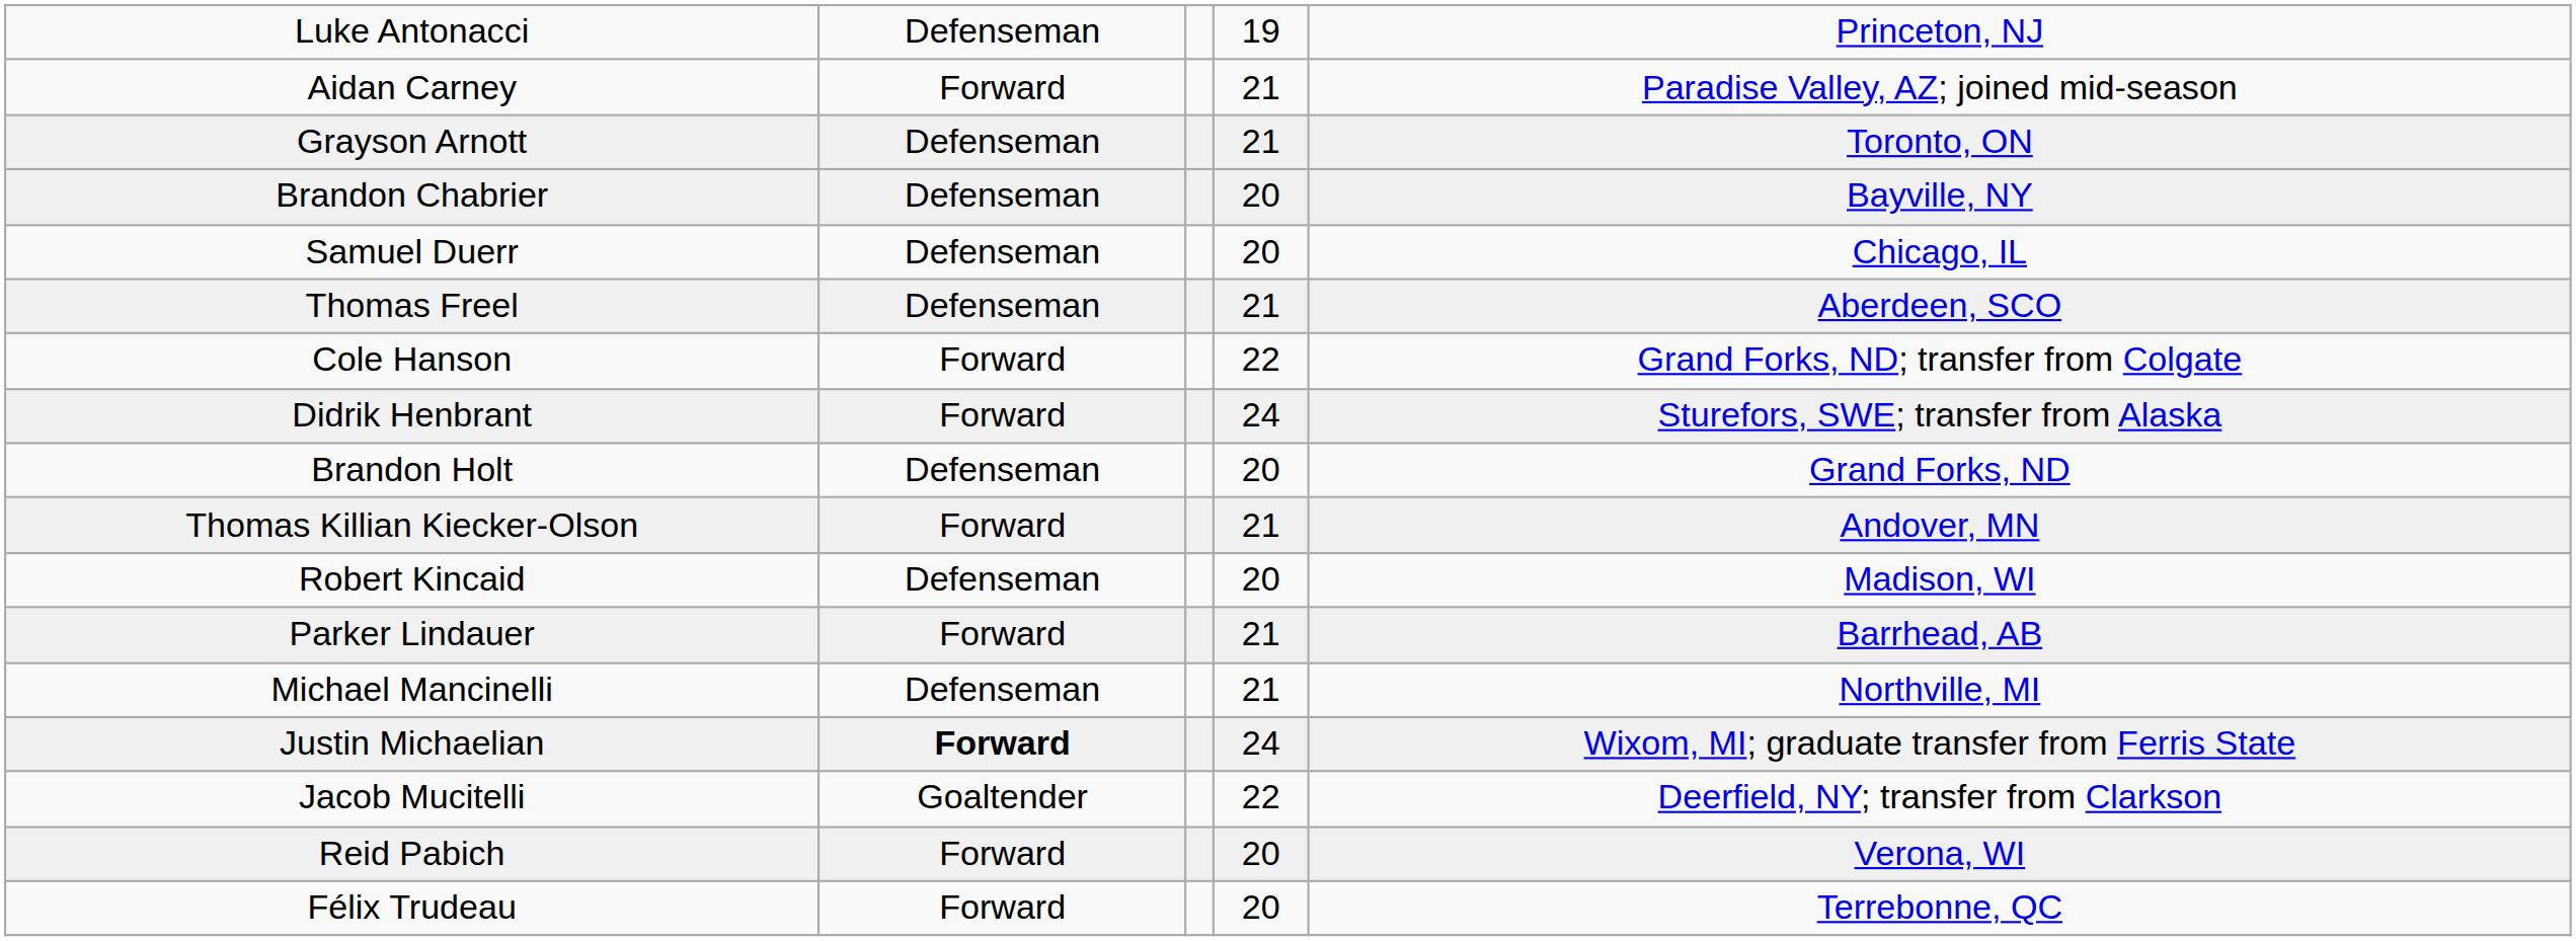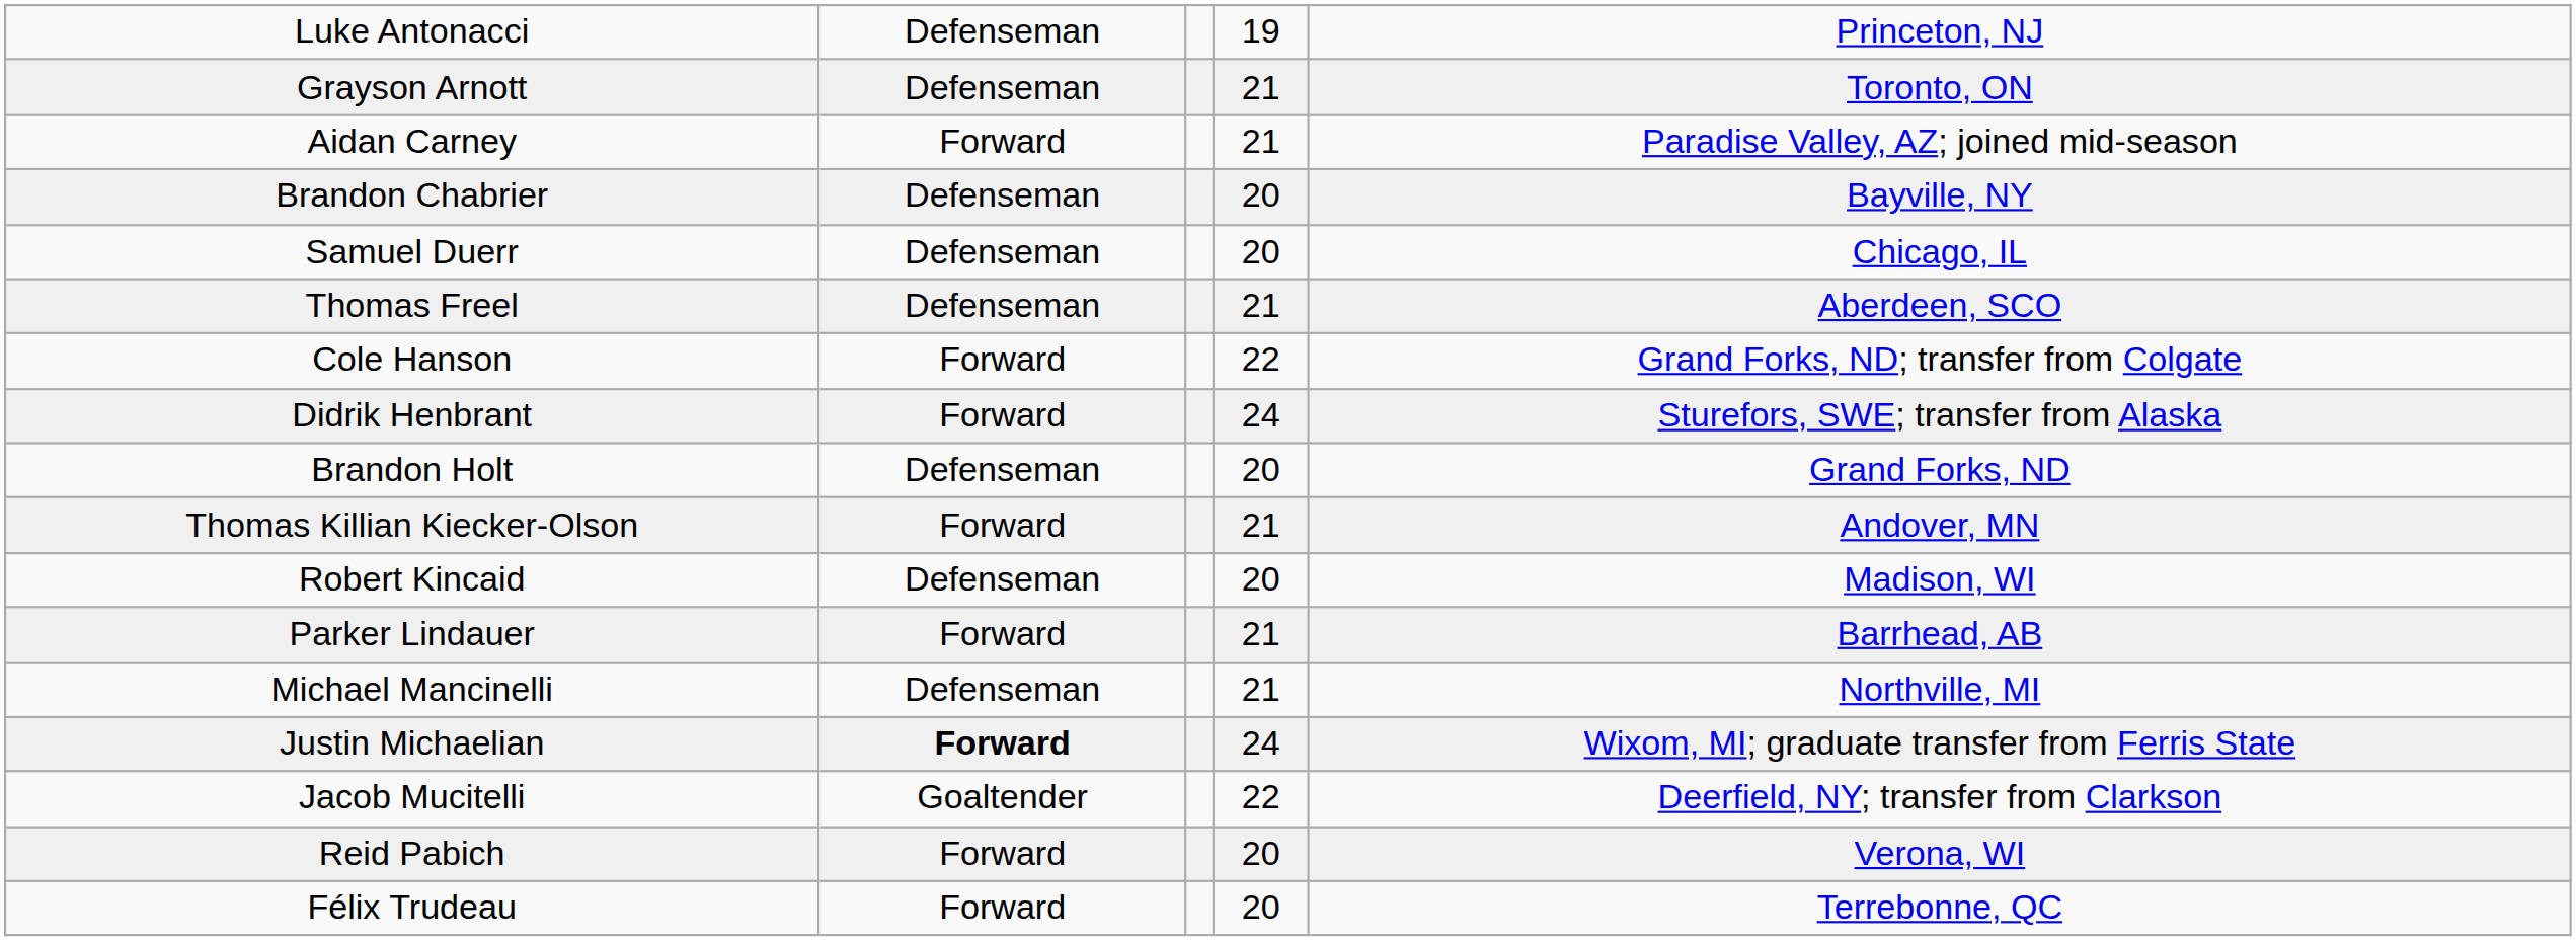rows swapped: Grayson Arnott <-> Aidan Carney
